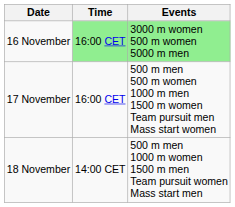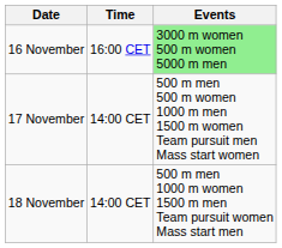16 November | Time: lightgreen background -> no background
17 November | Time: 16:00 CET -> 14:00 CET
